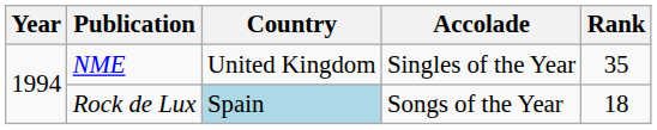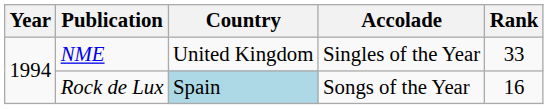NME | Rank: 35 -> 33
Rock de Lux | Rank: 18 -> 16
